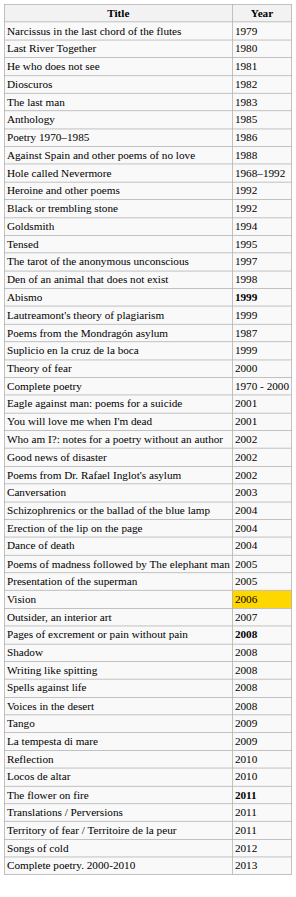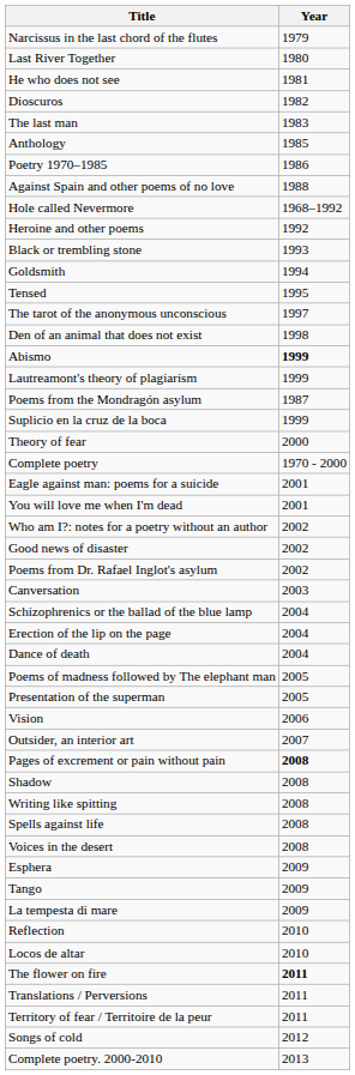Black or trembling stone | Year: 1992 -> 1993
Vision | Year: gold background -> no background
+ row: Esphera | 2009
